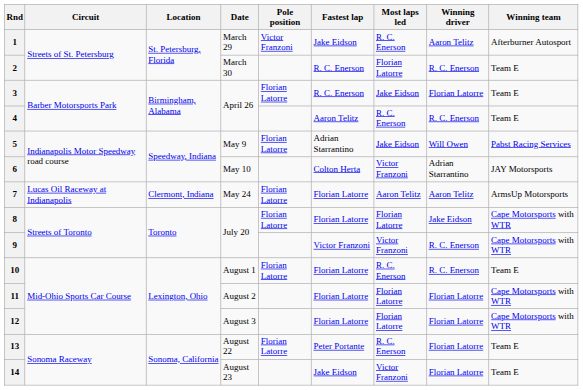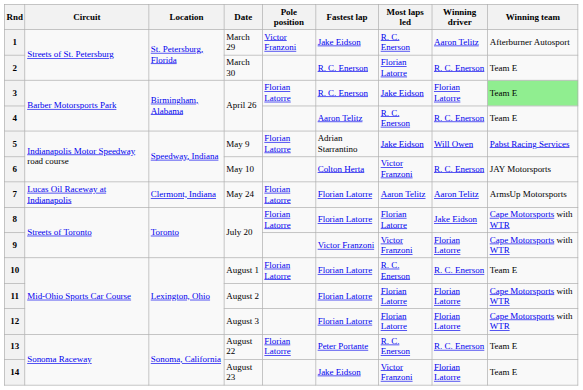3 | Winning team: no background -> lightgreen background
6 | Winning driver: Adrian Starrantino -> R. C. Enerson
9 | Winning driver: R. C. Enerson -> Florian Latorre
13 | Winning driver: Florian Latorre -> R. C. Enerson
